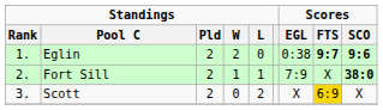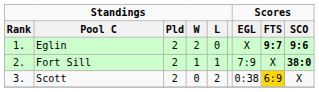Eglin | Scores / EGL: 0:38 -> X
Scott | Scores / EGL: X -> 0:38
